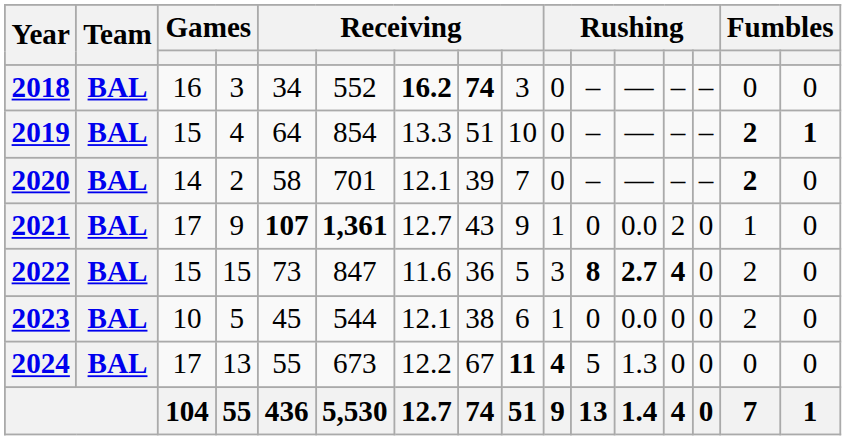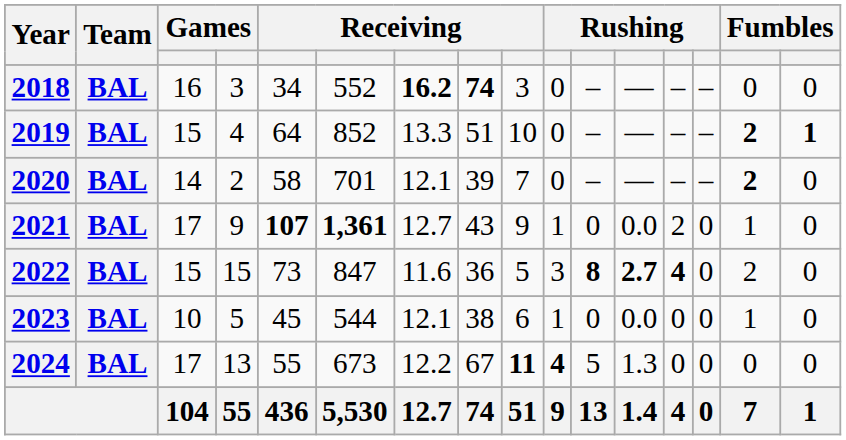2019 | column 6: 854 -> 852
2023 | column 15: 2 -> 1
